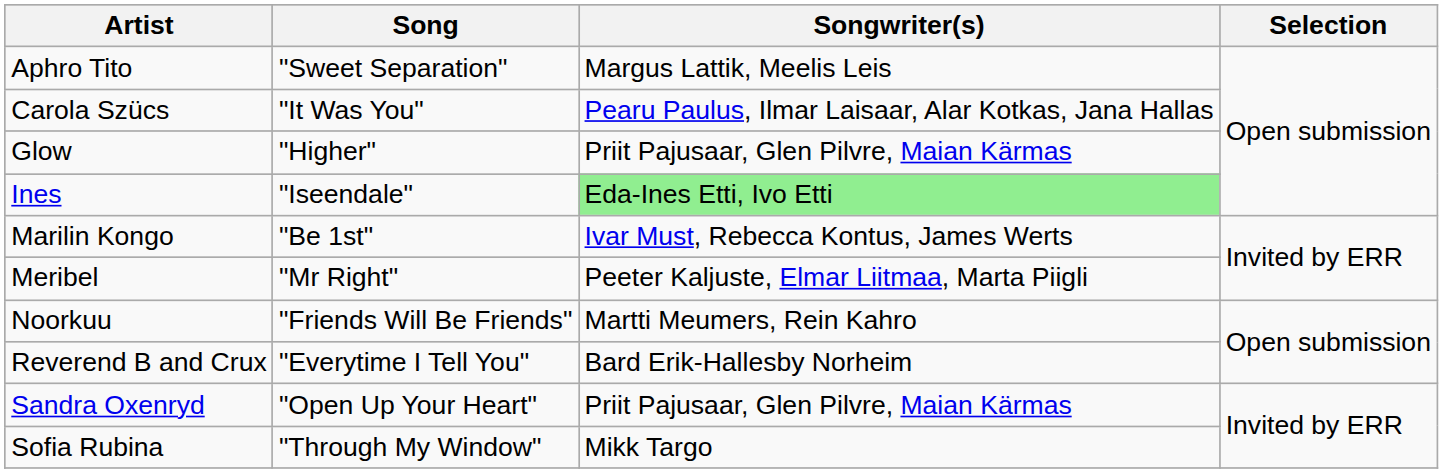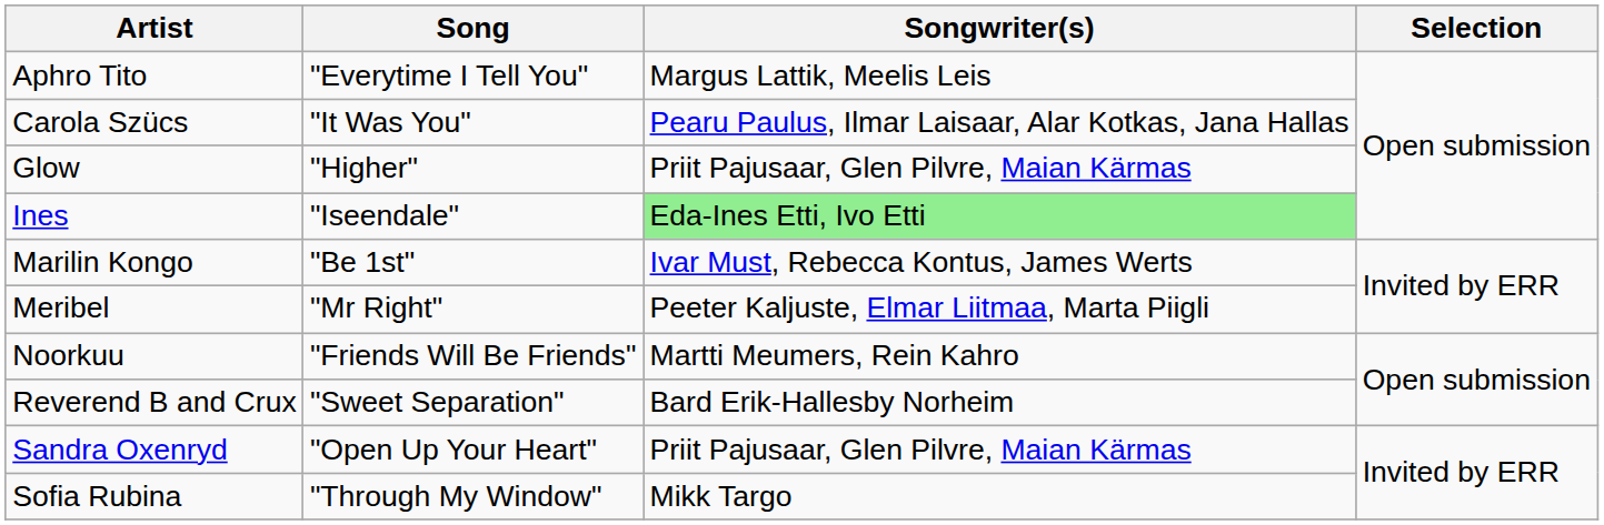Aphro Tito | Song: "Sweet Separation" -> "Everytime I Tell You"
Reverend B and Crux | Song: "Everytime I Tell You" -> "Sweet Separation"
